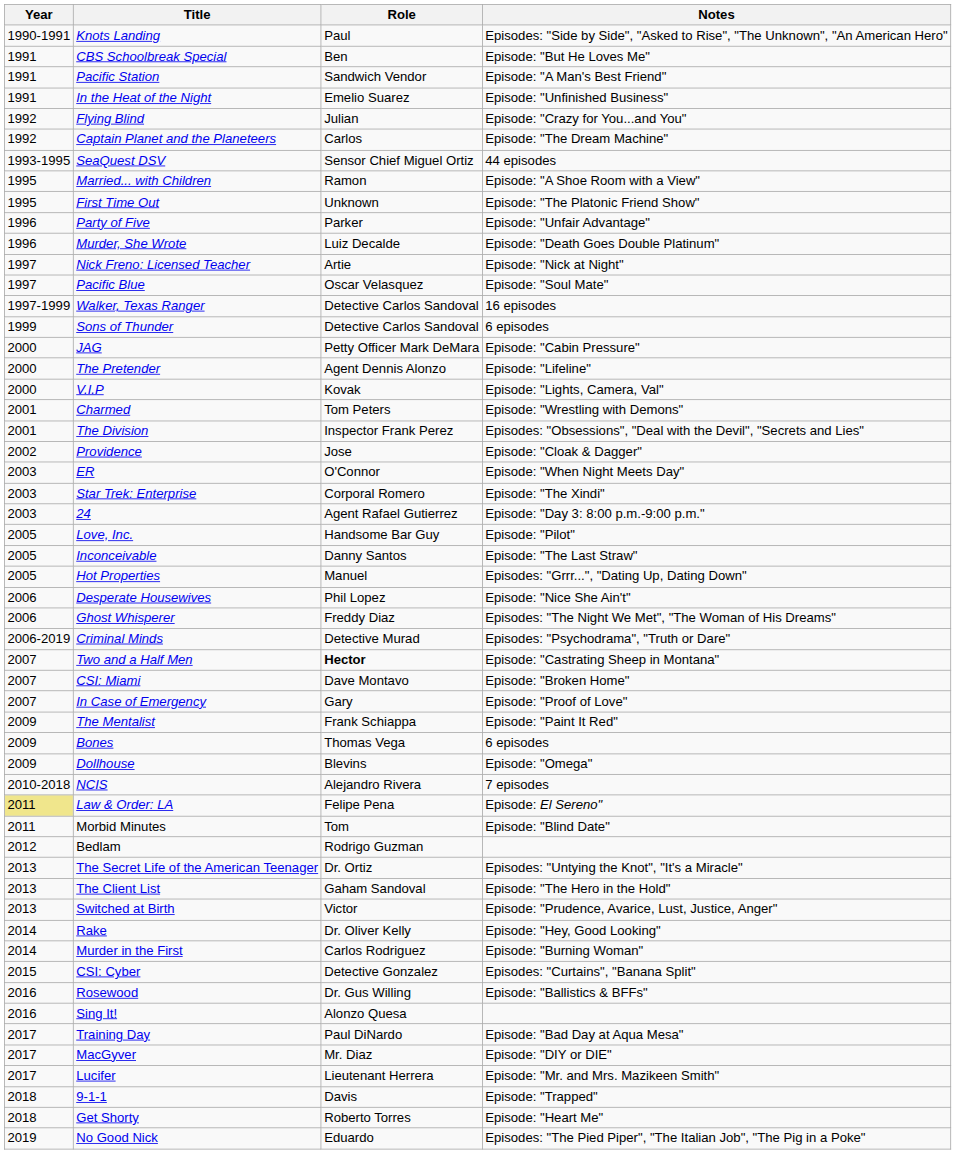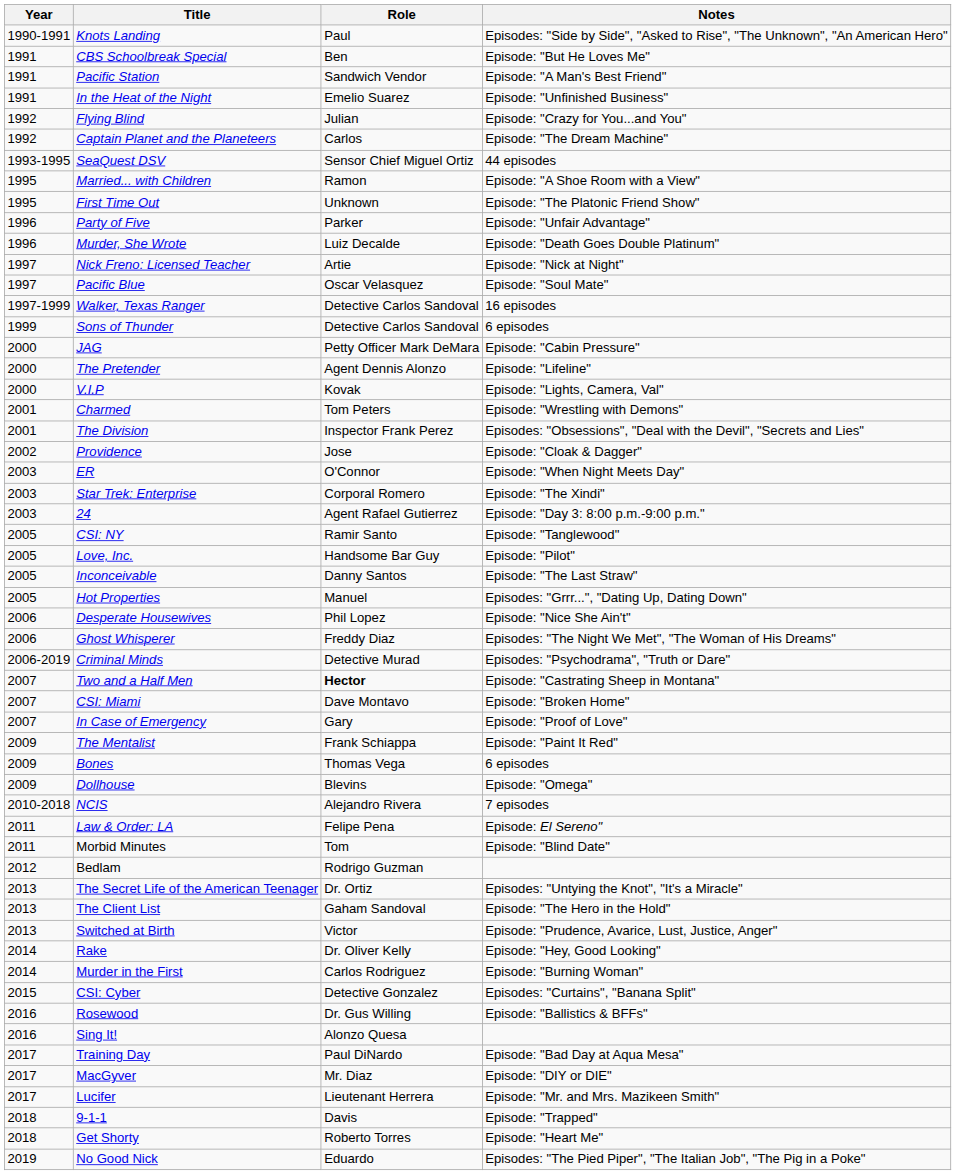+ row: 2005 | CSI: NY | Ramir Santo | Episode: "Tanglewood"
Law & Order: LA | Year: khaki background -> no background
